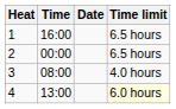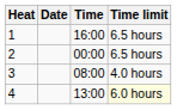columns swapped: Date <-> Time
